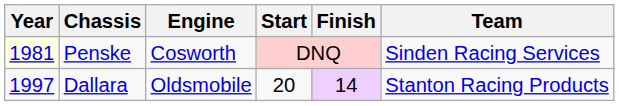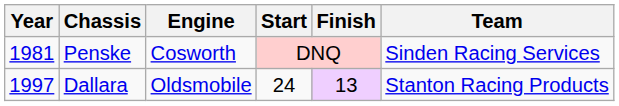Penske | Year: lightyellow background -> no background
Dallara | Start: 20 -> 24
Dallara | Finish: 14 -> 13
